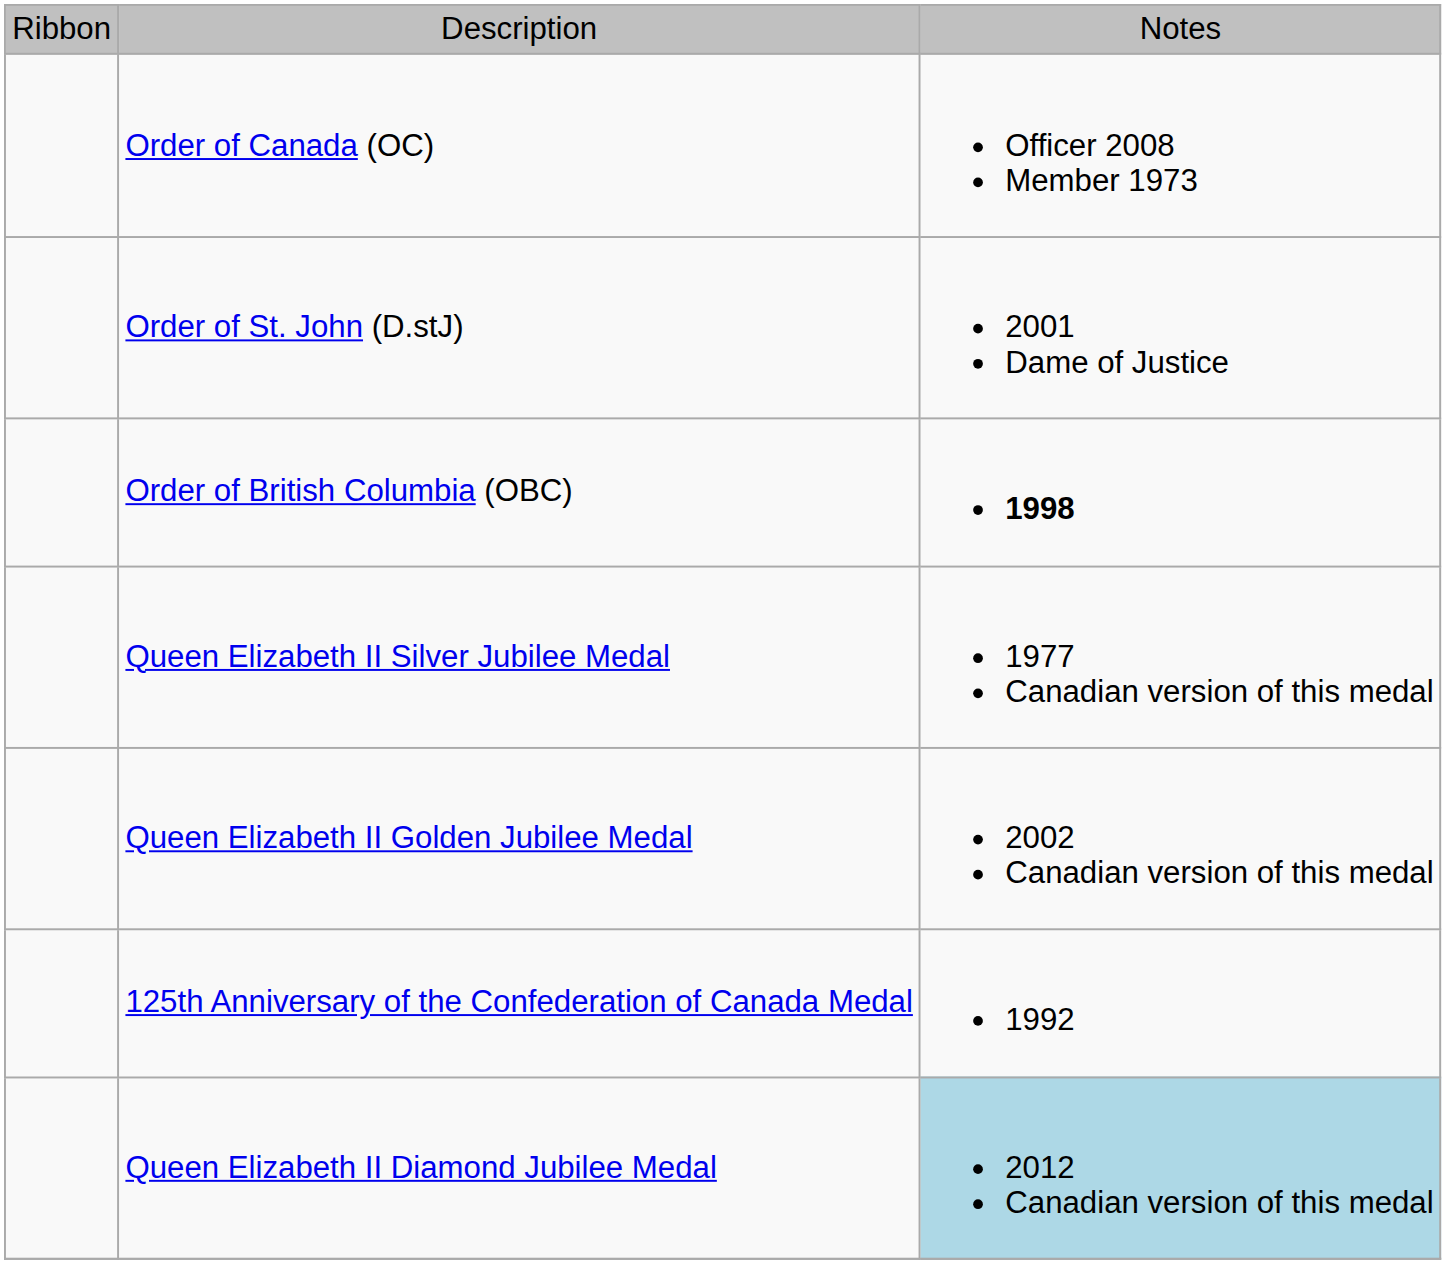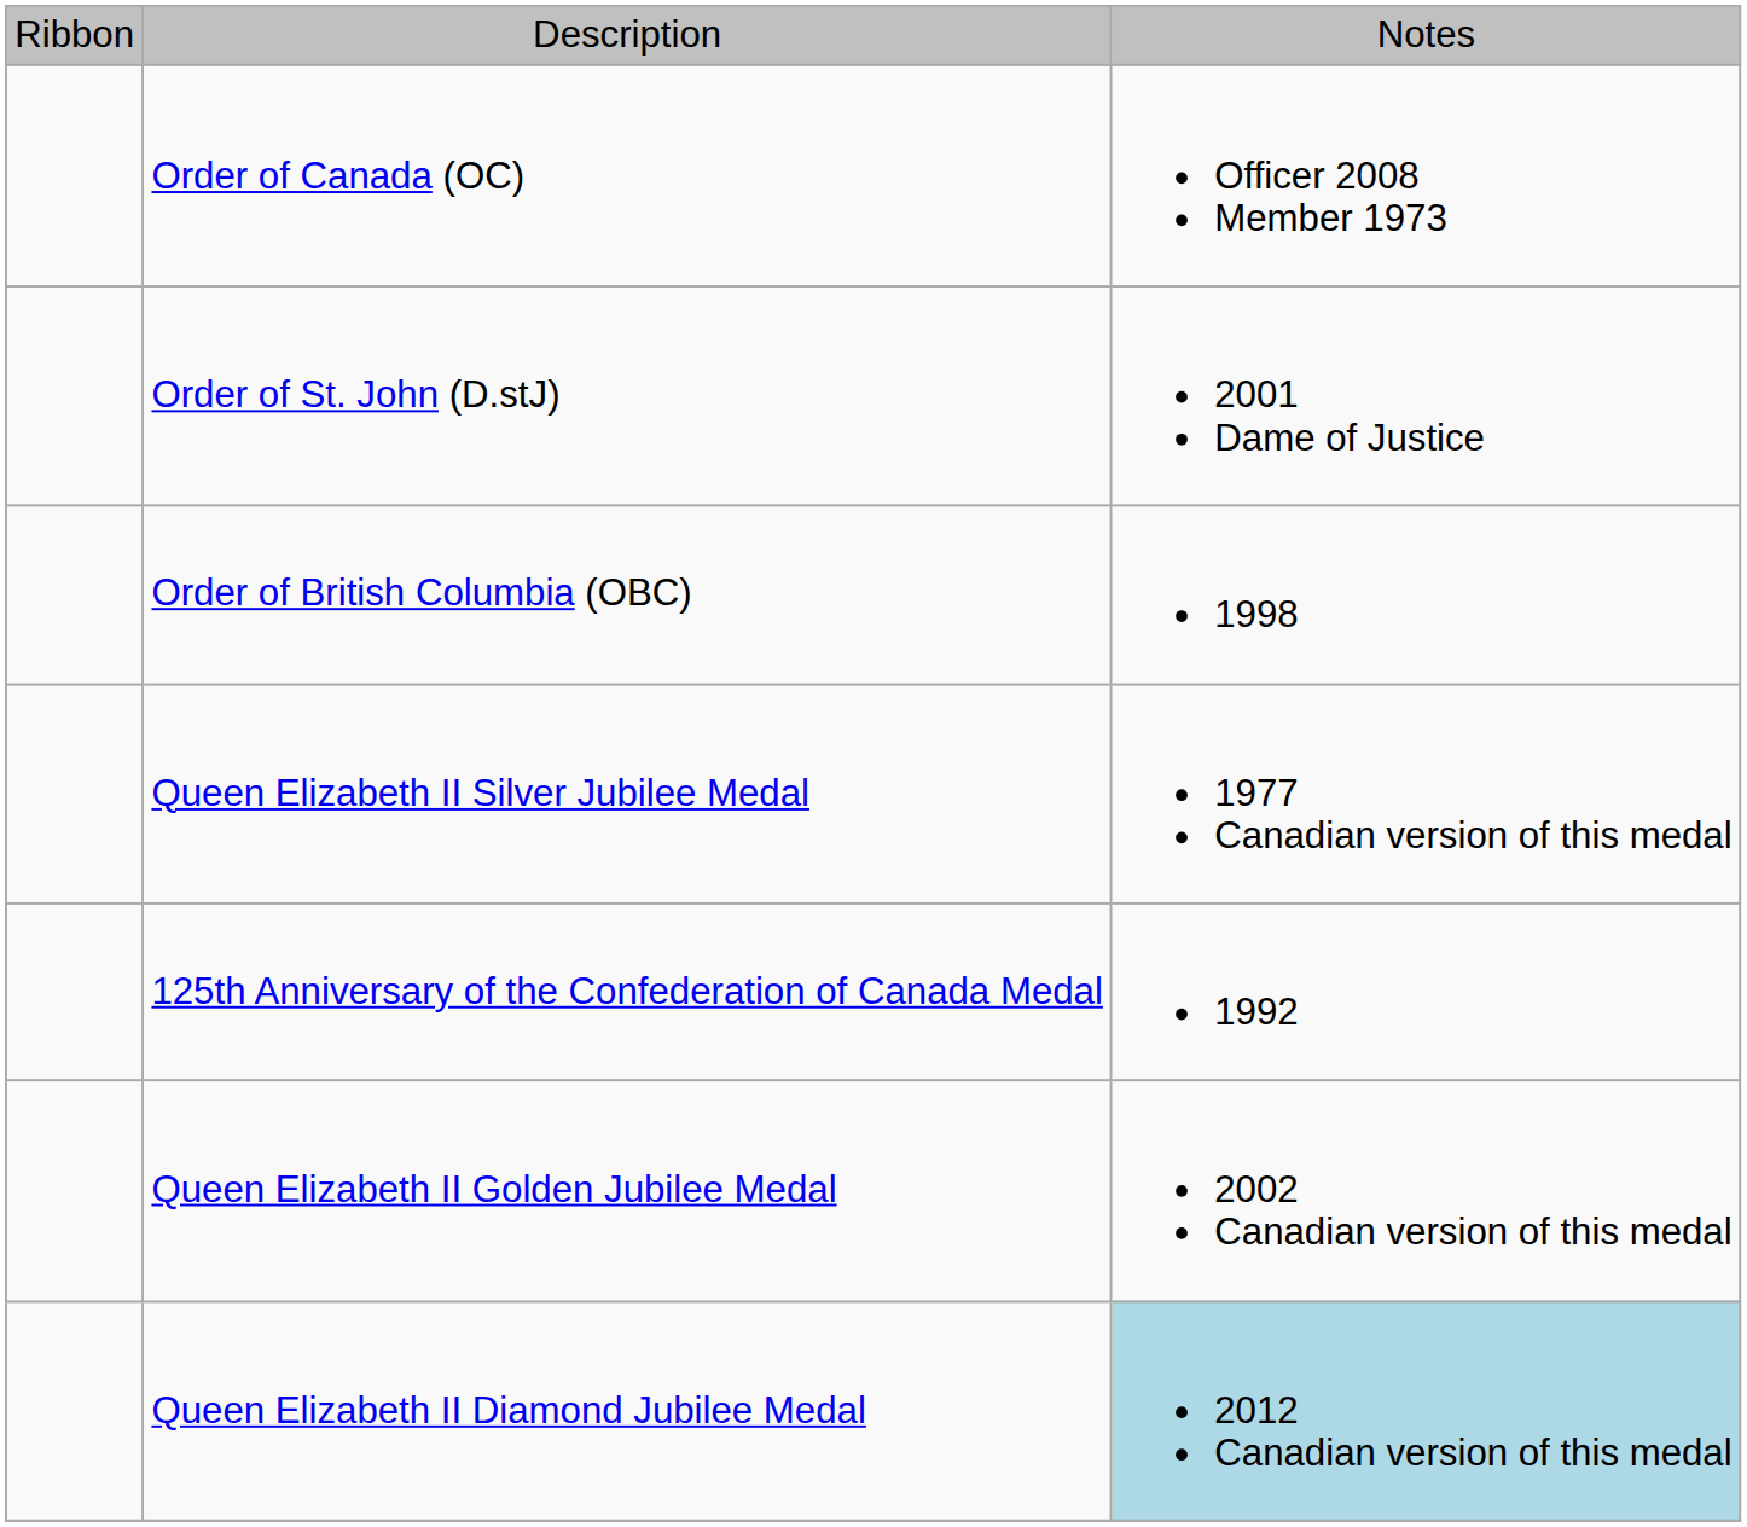Order of British Columbia (OBC) | column 3: bold -> normal
rows swapped: 125th Anniversary of the Confederation of Canada Medal <-> Queen Elizabeth II Golden Jubilee Medal
